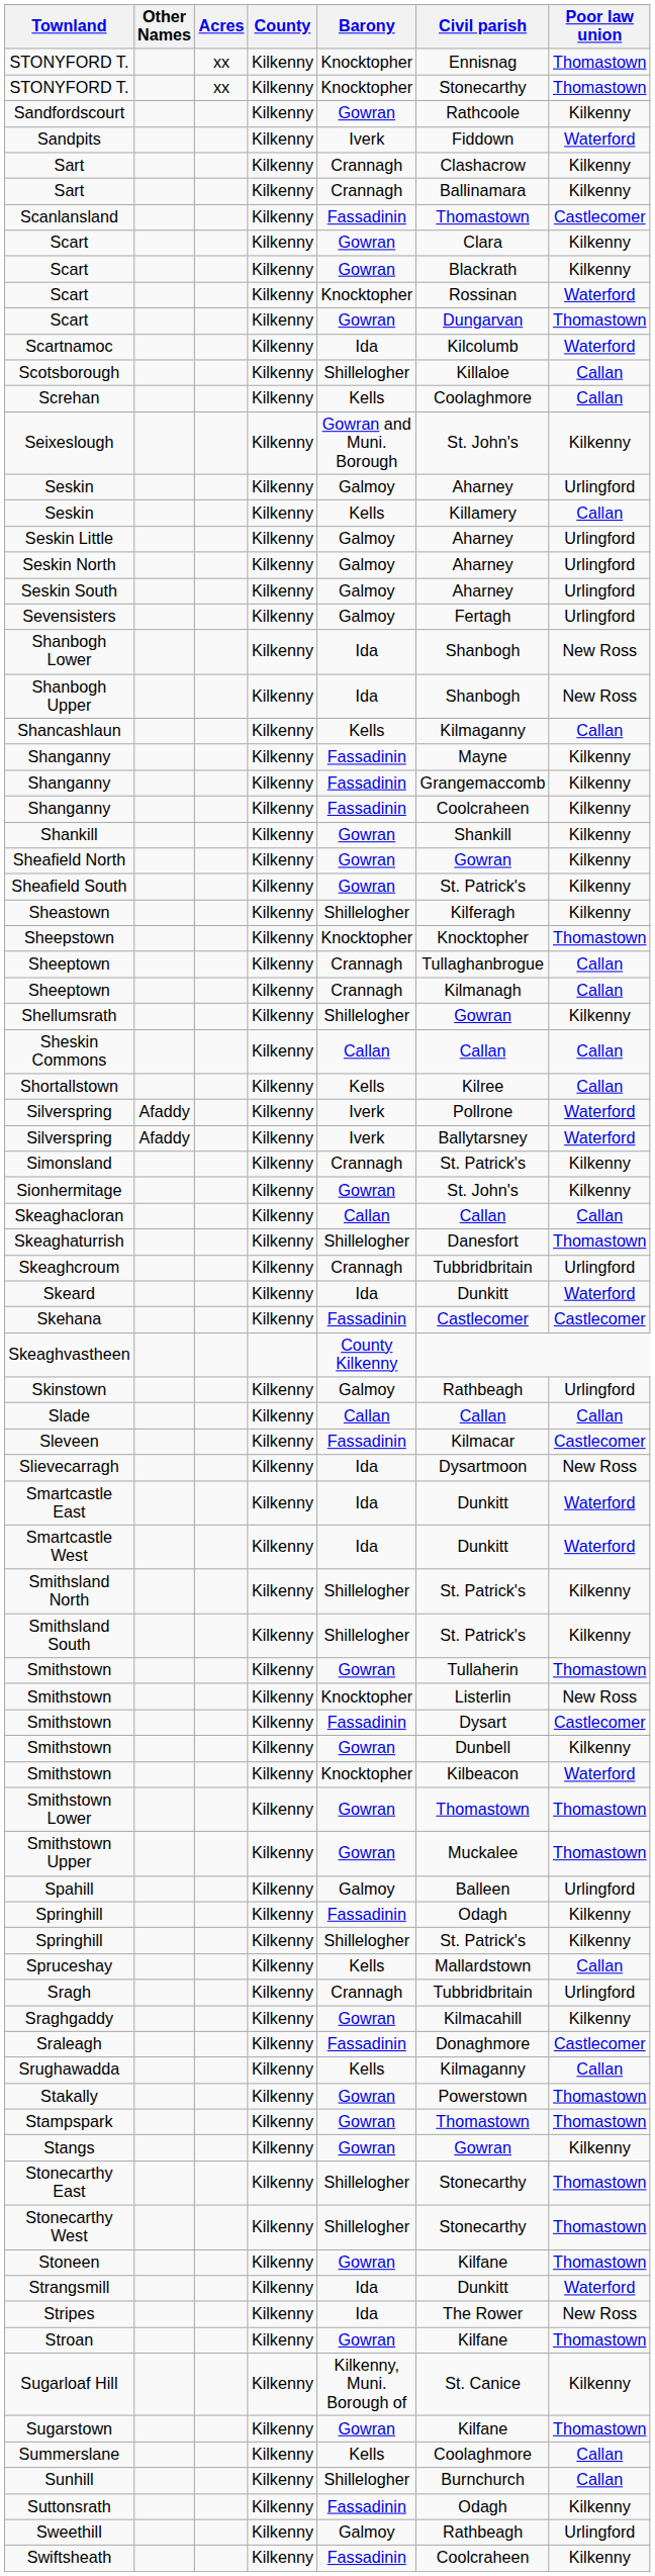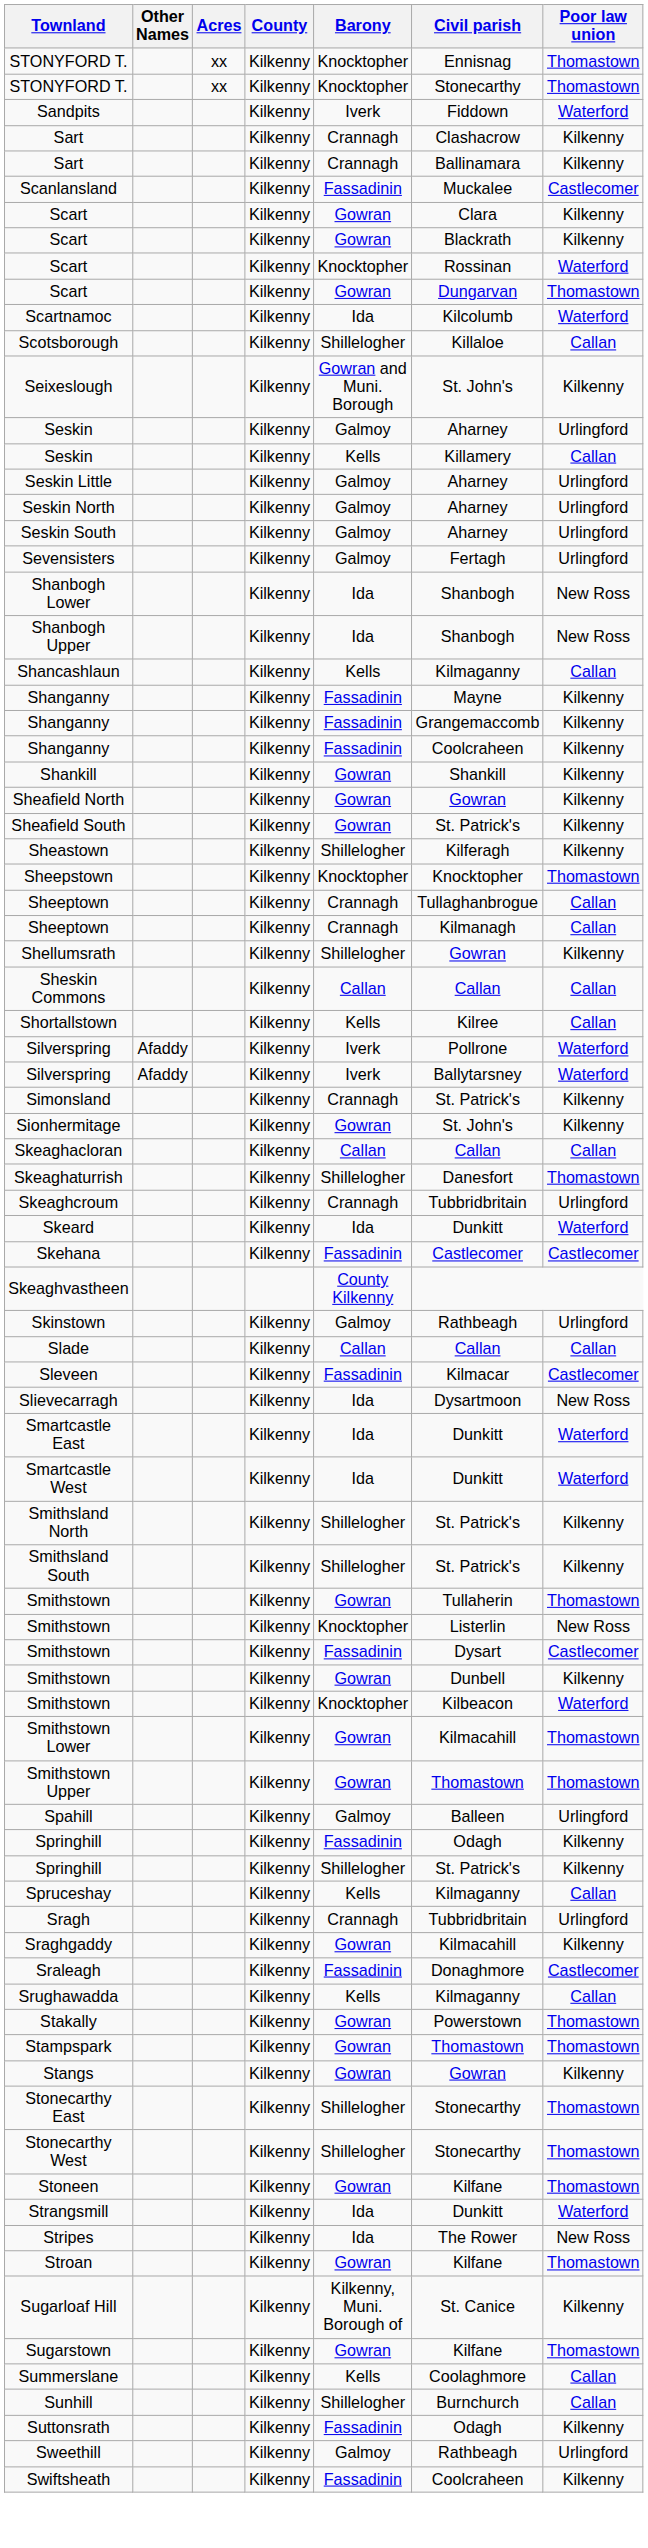- row: Sandfordscourt | Kilkenny | Gowran | Rathcoole | Kilkenny
Scanlansland | Civil parish: Thomastown -> Muckalee
- row: Screhan | Kilkenny | Kells | Coolaghmore | Callan
Smithstown Lower | Civil parish: Thomastown -> Kilmacahill
Smithstown Upper | Civil parish: Muckalee -> Thomastown
Spruceshay | Civil parish: Mallardstown -> Kilmaganny
